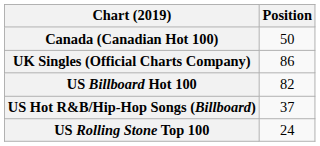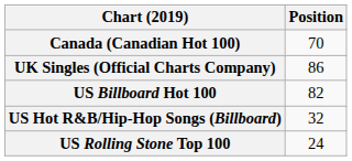Canada (Canadian Hot 100) | Position: 50 -> 70
US Hot R&B/Hip-Hop Songs (Billboard) | Position: 37 -> 32
